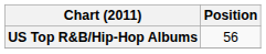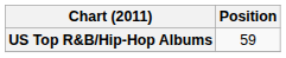US Top R&B/Hip-Hop Albums | Position: 56 -> 59
